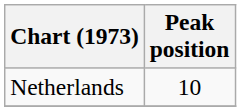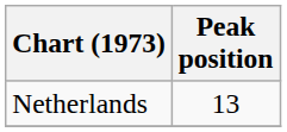Netherlands | Peak position: 10 -> 13
